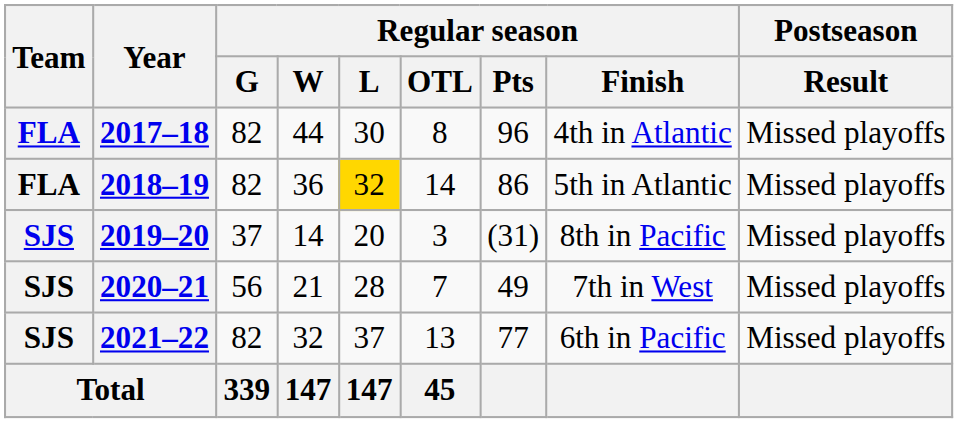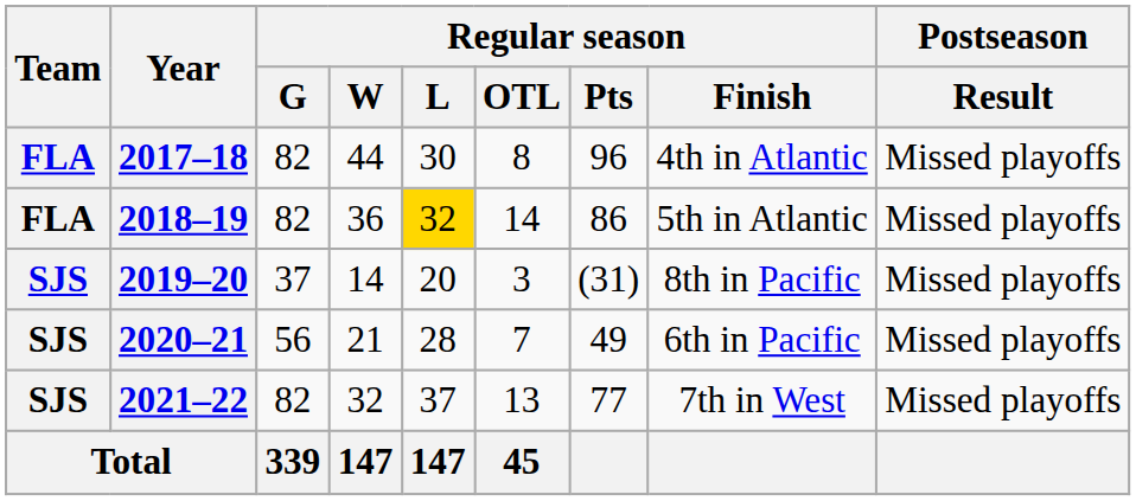2020–21 | Regular season / Finish: 7th in West -> 6th in Pacific
2021–22 | Regular season / Finish: 6th in Pacific -> 7th in West
